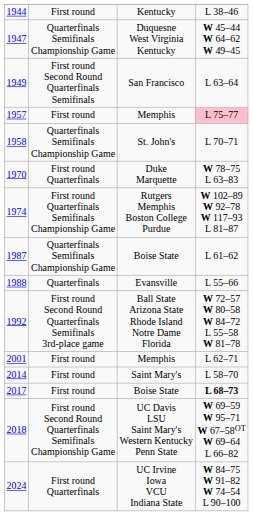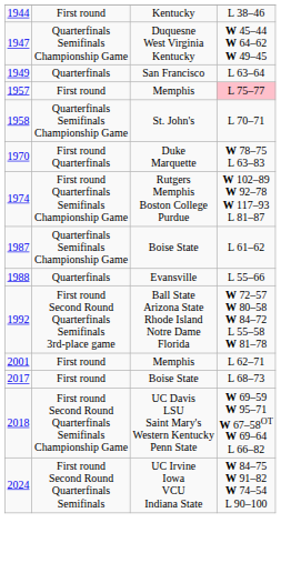1949 | column 2: First round Second Round Quarterfinals Semifinals -> Quarterfinals
- row: 2014 | First round | Saint Mary's | L 58–70
2017 | column 4: bold -> normal
2024 | column 2: First round Quarterfinals -> First round Second Round Quarterfinals Semifinals
